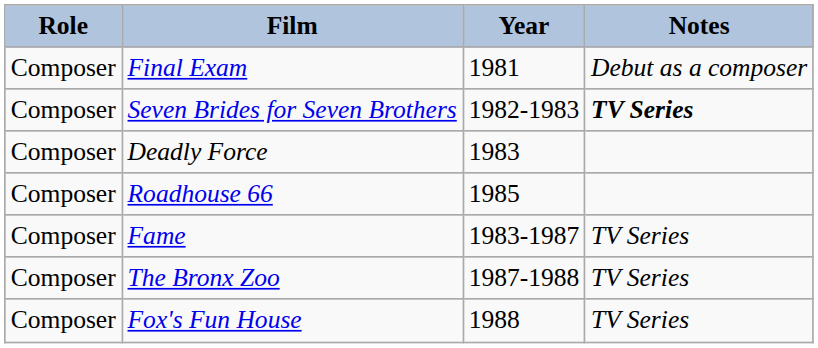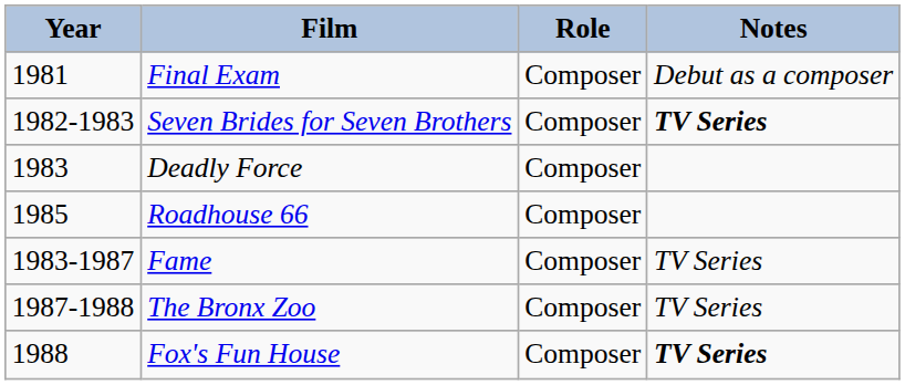columns swapped: Year <-> Role
Fox's Fun House | Notes: normal -> bold
